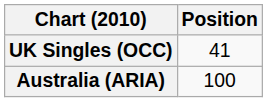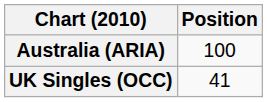rows swapped: Australia (ARIA) <-> UK Singles (OCC)
